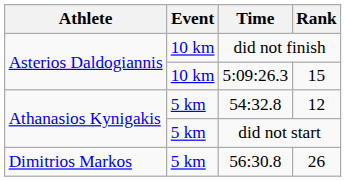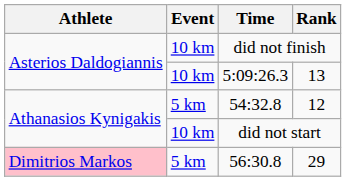5:09:26.3 | Rank: 15 -> 13
did not start | Event: 5 km -> 10 km
56:30.8 | Athlete: no background -> pink background
56:30.8 | Rank: 26 -> 29
